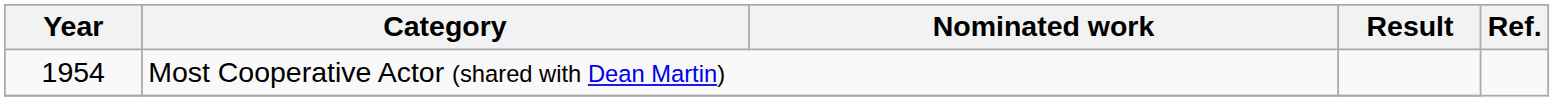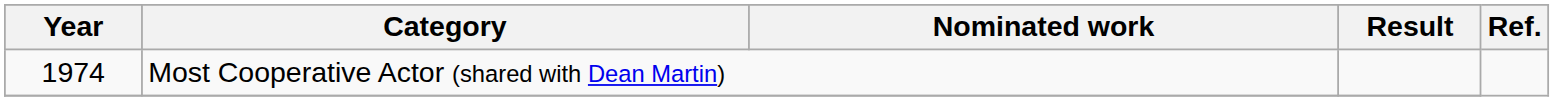Most Cooperative Actor (shared with Dean Martin) | Year: 1954 -> 1974
